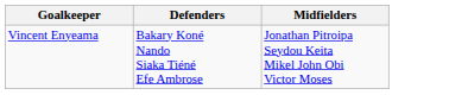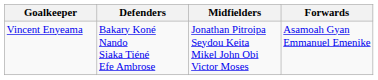+ column: Forwards | Asamoah Gyan Emmanuel Emenike
